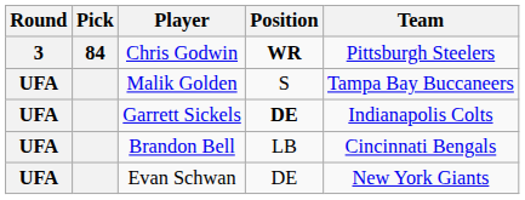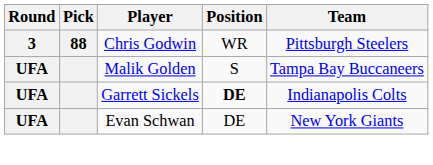Chris Godwin | Pick: 84 -> 88
Chris Godwin | Position: bold -> normal
- row: UFA | Brandon Bell | LB | Cincinnati Bengals
